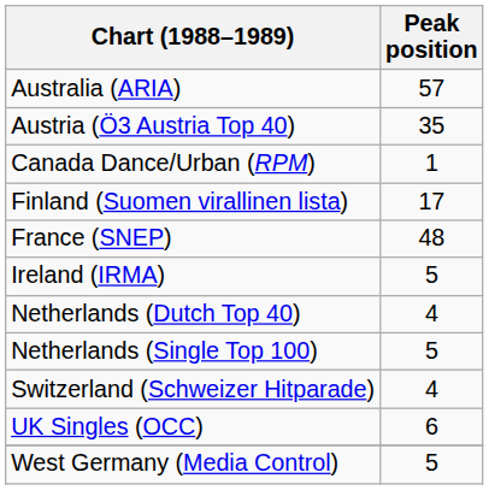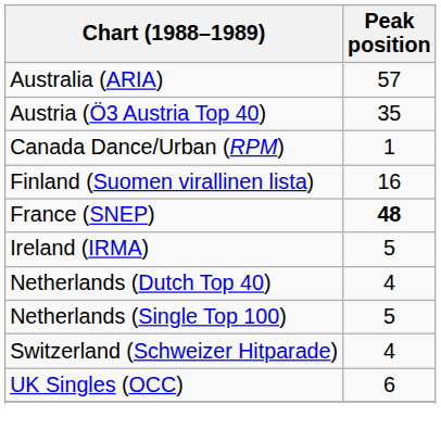Finland (Suomen virallinen lista) | Peak position: 17 -> 16
France (SNEP) | Peak position: normal -> bold
- row: West Germany (Media Control) | 5
